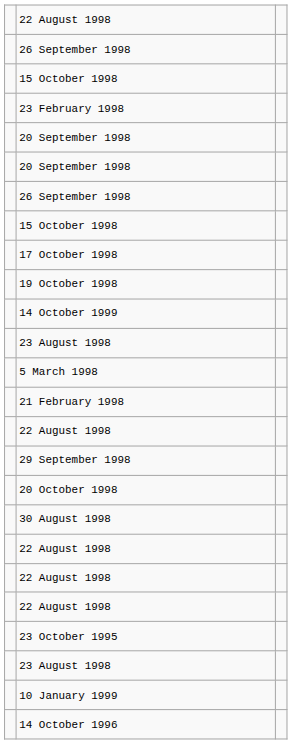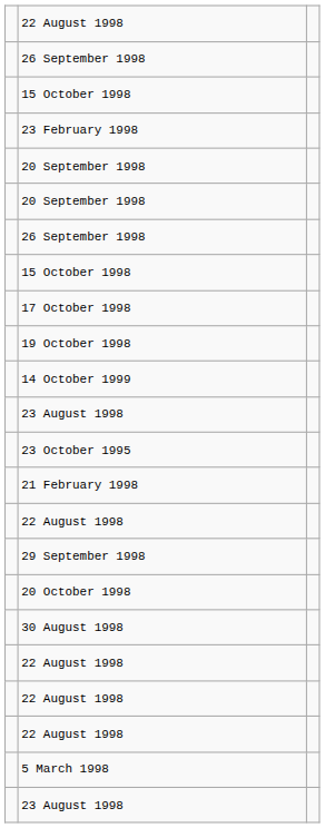rows swapped: 23 October 1995 <-> 5 March 1998
- row: 10 January 1999
- row: 14 October 1996
